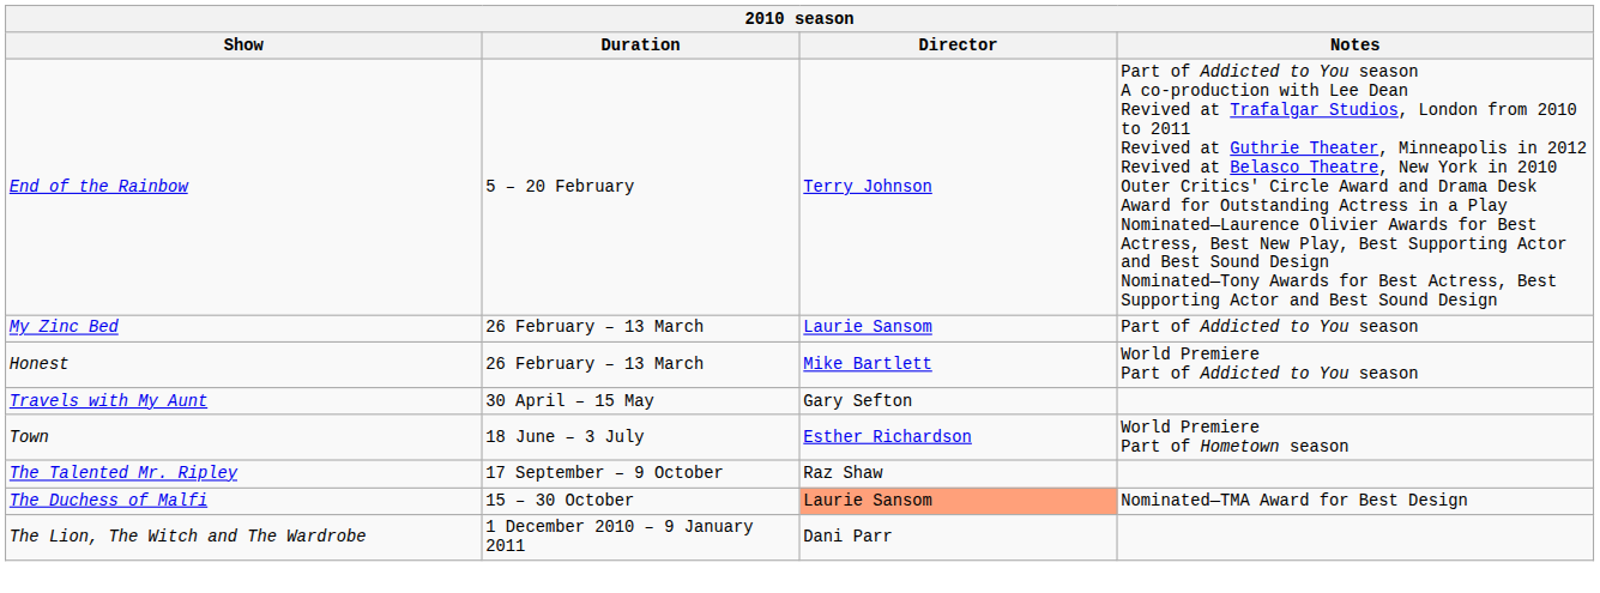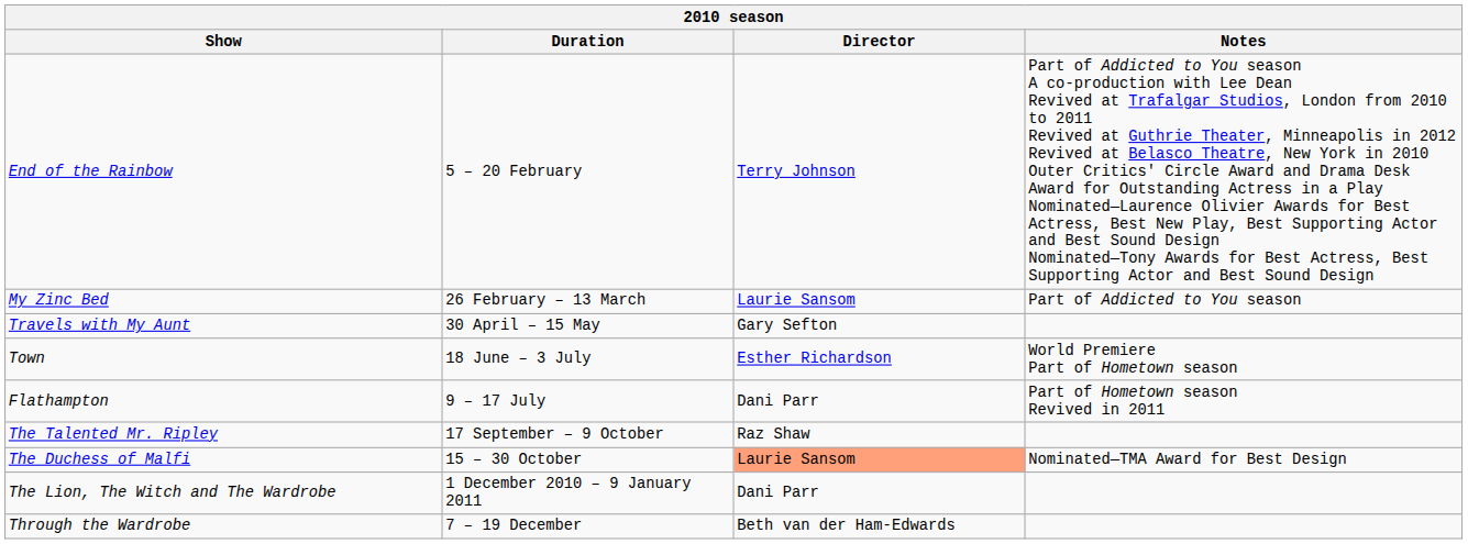- row: Honest | 26 February – 13 March | Mike Bartlett | World Premiere Part of Addicted to You season
+ row: Flathampton | 9 – 17 July | Dani Parr | Part of Hometown season Revived in 2011
+ row: Through the Wardrobe | 7 – 19 December | Beth van der Ham-Edwards
